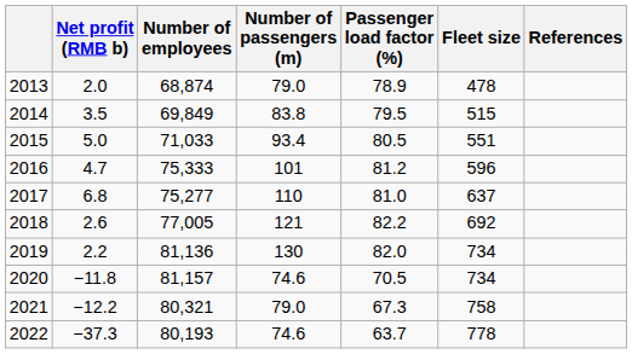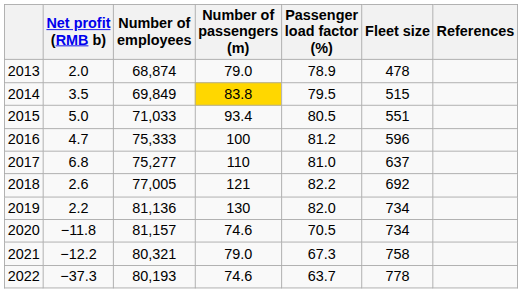2014 | Number of passengers (m): no background -> gold background
2016 | Number of passengers (m): 101 -> 100
